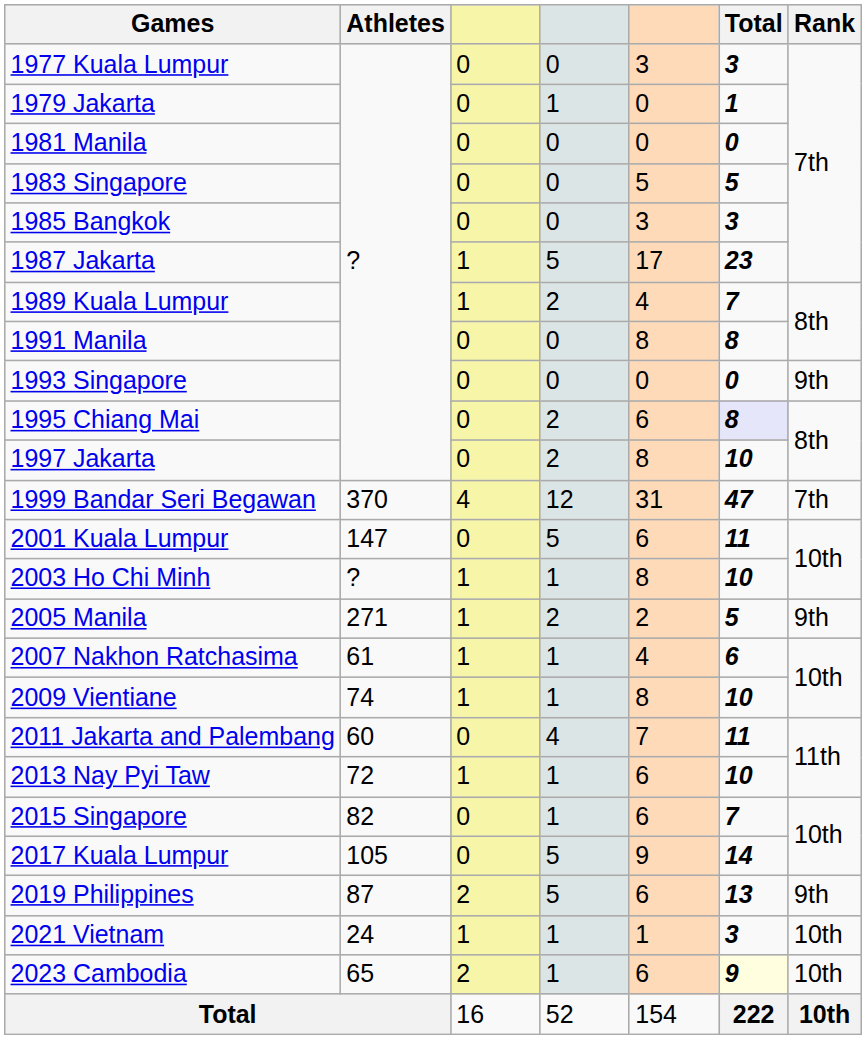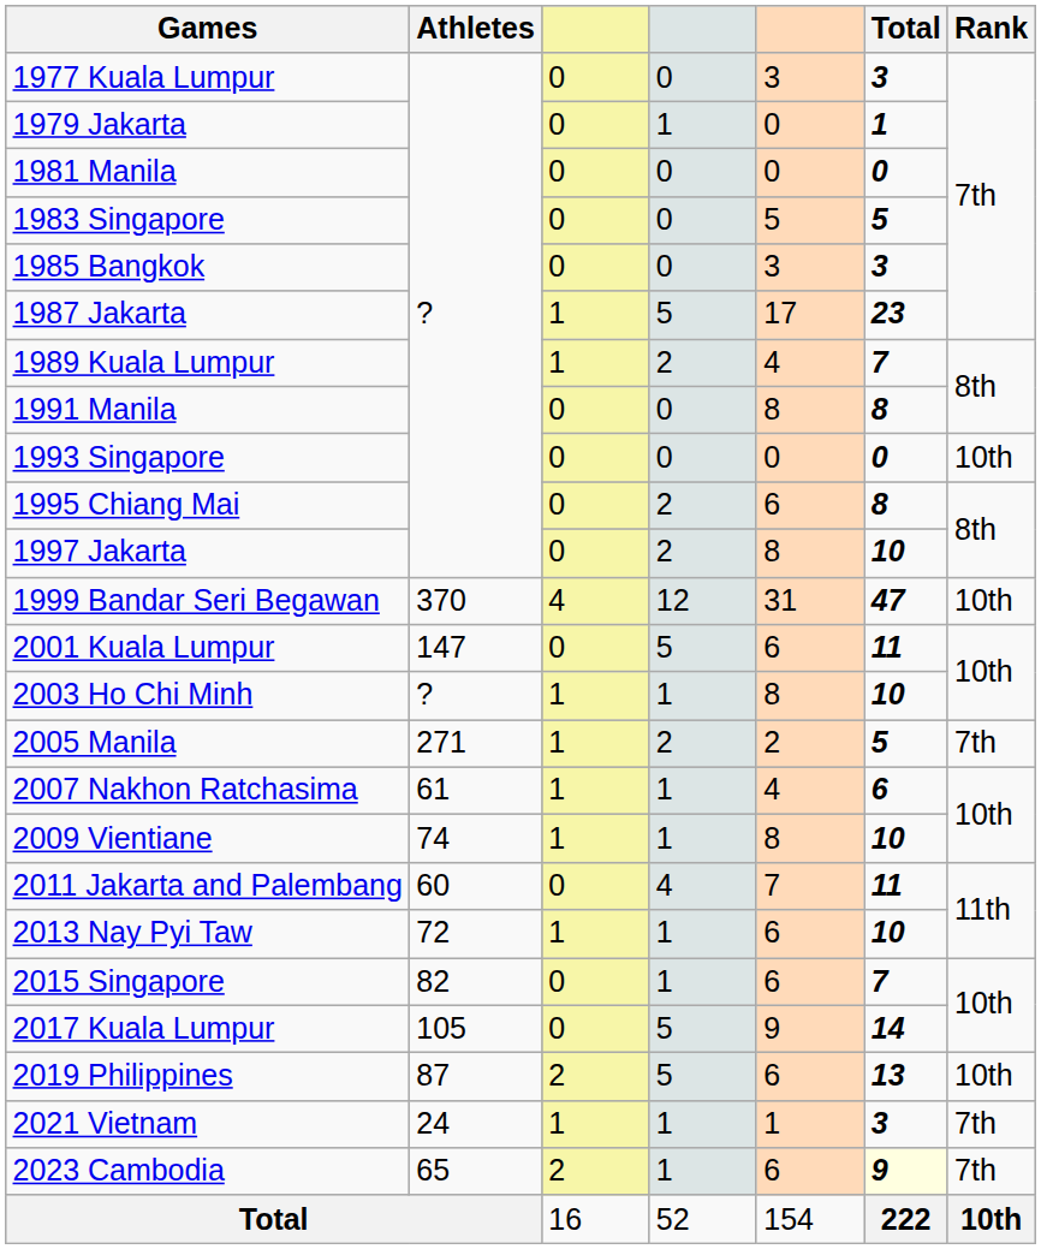1993 Singapore | Rank: 9th -> 10th
1995 Chiang Mai | Total: lavender background -> no background
1999 Bandar Seri Begawan | Rank: 7th -> 10th
2005 Manila | Rank: 9th -> 7th
2019 Philippines | Rank: 9th -> 10th
2021 Vietnam | Rank: 10th -> 7th
2023 Cambodia | Rank: 10th -> 7th
